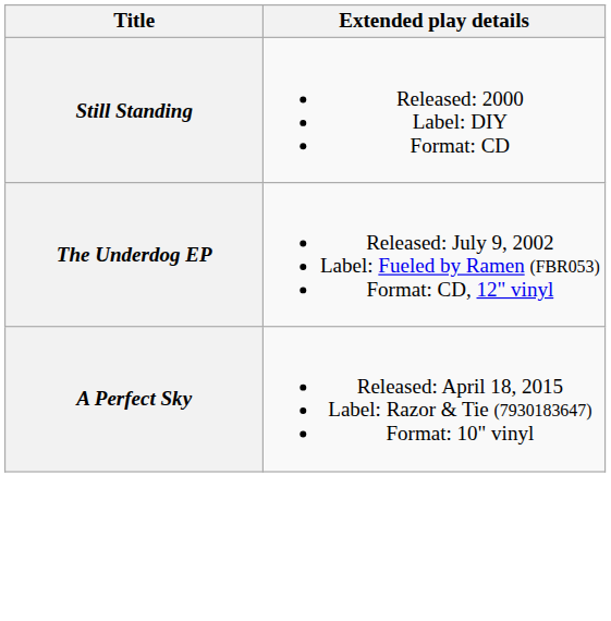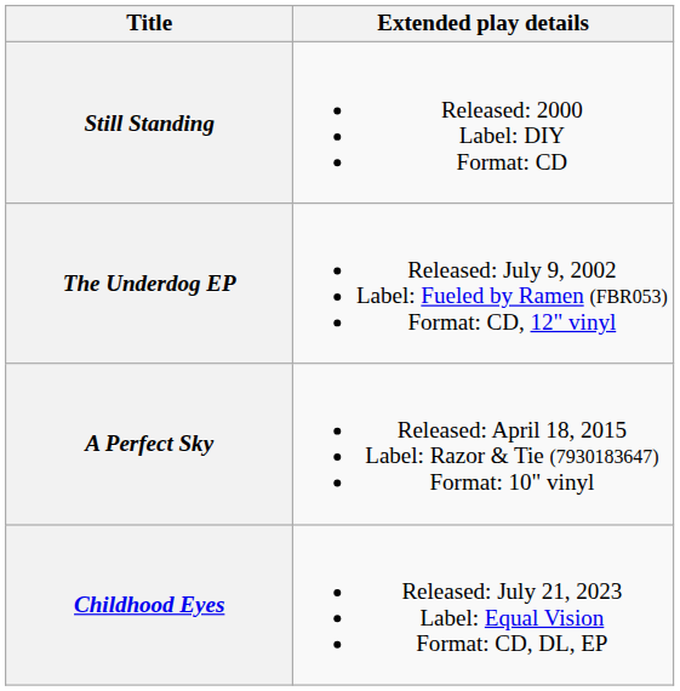+ row: Childhood Eyes | Released: July 21, 2023 Label: Equal Vision Format: CD, DL, EP
